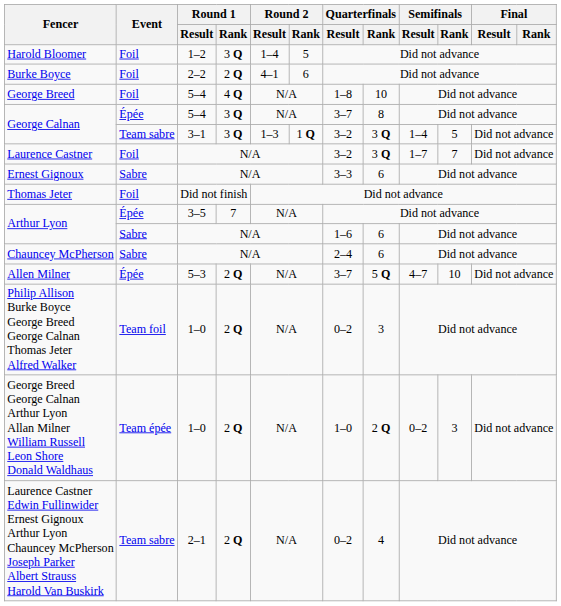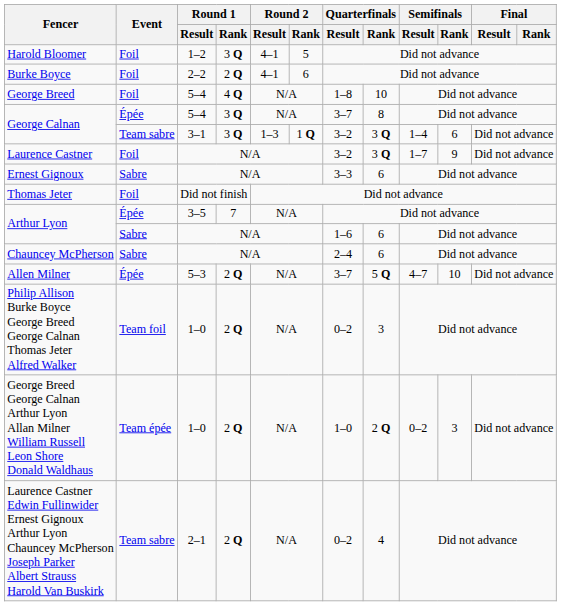Harold Bloomer | Round 2 / Result: 1–4 -> 4–1
George Calnan / 3–1 | Semifinals / Rank: 5 -> 6
Laurence Castner | Semifinals / Rank: 7 -> 9
